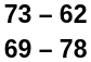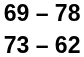rows swapped: 69 – 78 <-> 73 – 62
